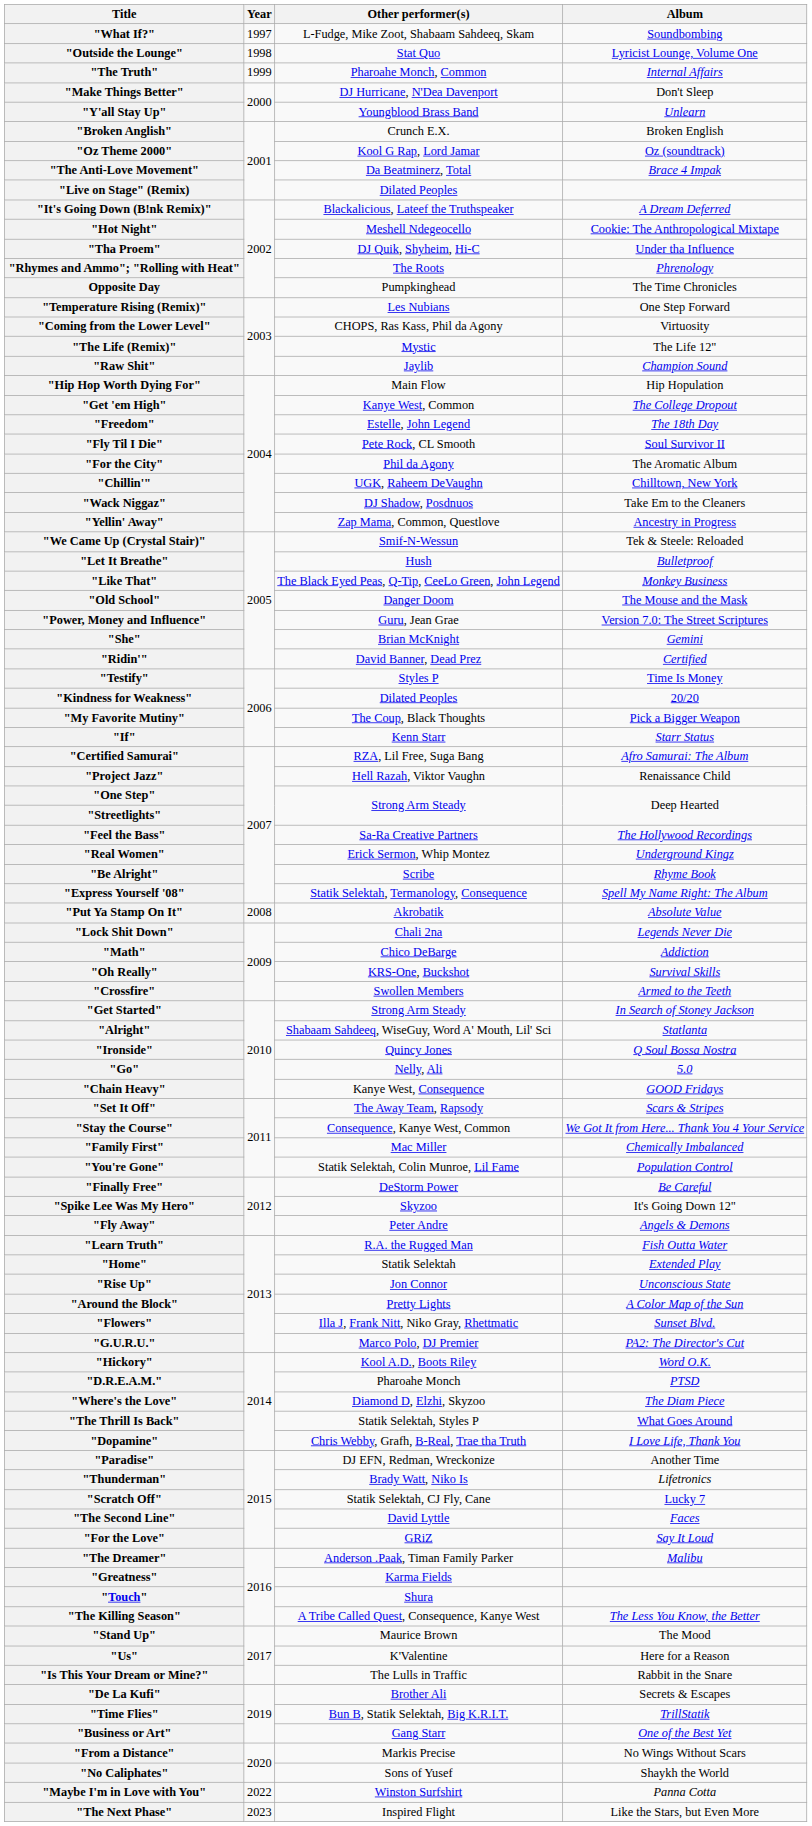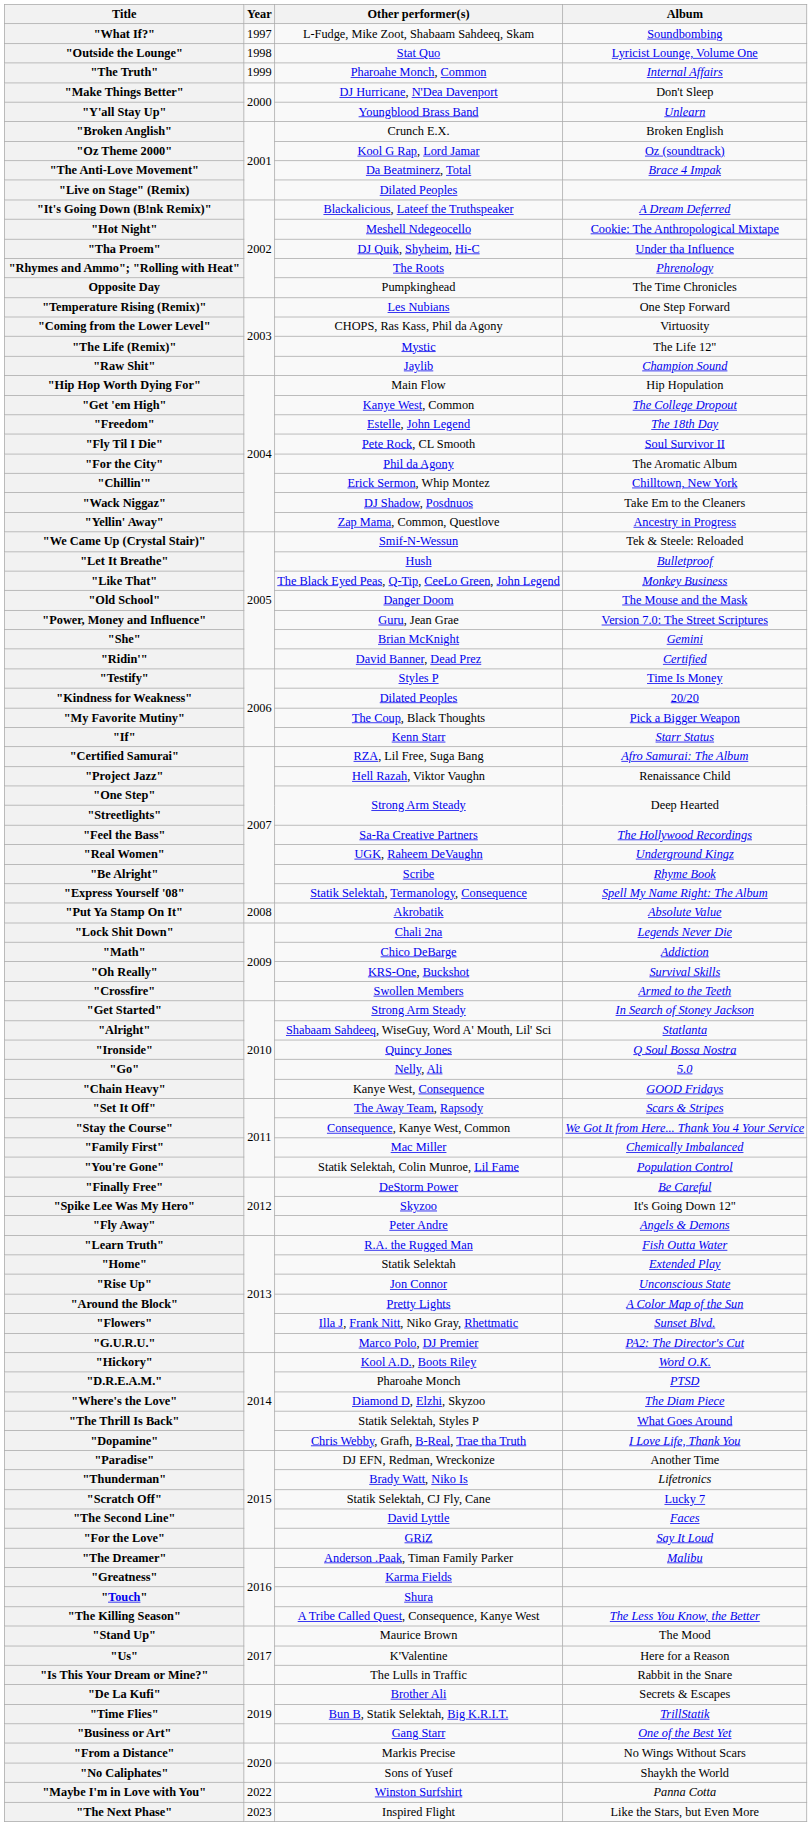"Chillin'" | Other performer(s): UGK, Raheem DeVaughn -> Erick Sermon, Whip Montez
"Real Women" | Other performer(s): Erick Sermon, Whip Montez -> UGK, Raheem DeVaughn
